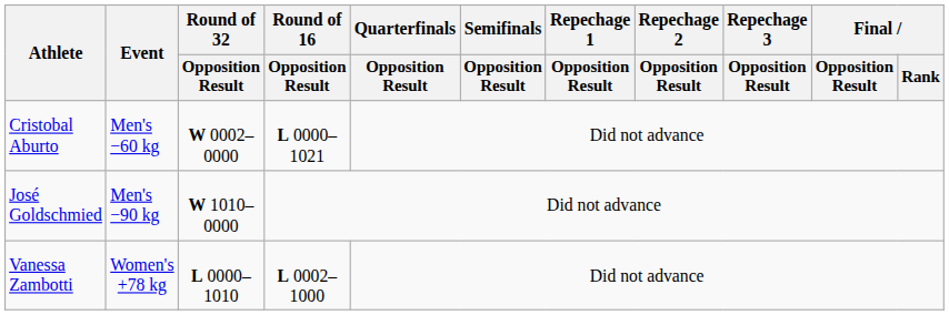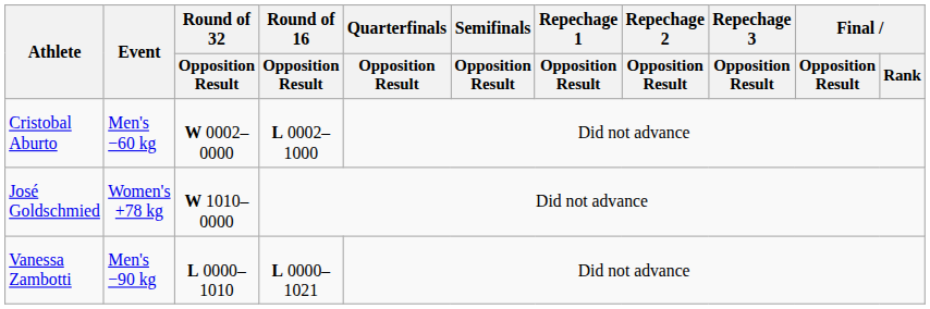Cristobal Aburto | Round of 16 / Opposition Result: L 0000–1021 -> L 0002–1000
José Goldschmied | Event: Men's −90 kg -> Women's +78 kg
Vanessa Zambotti | Event: Women's +78 kg -> Men's −90 kg
Vanessa Zambotti | Round of 16 / Opposition Result: L 0002–1000 -> L 0000–1021
